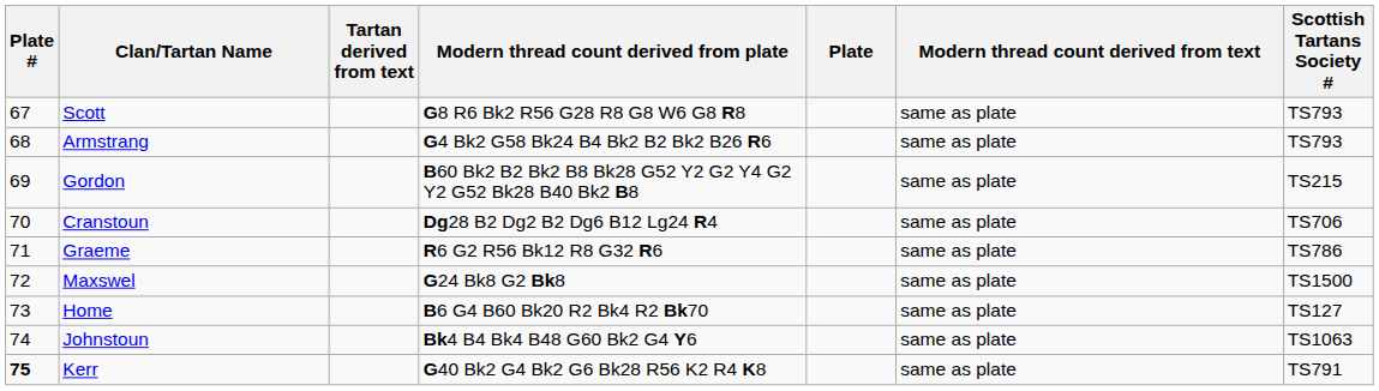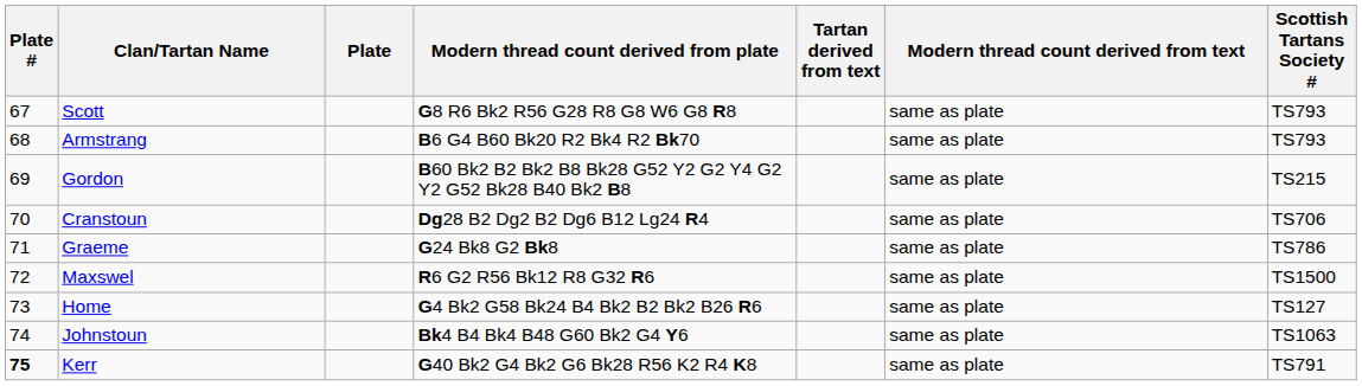columns swapped: Plate <-> Tartan derived from text
Armstrang | Modern thread count derived from plate: G4 Bk2 G58 Bk24 B4 Bk2 B2 Bk2 B26 R6 -> B6 G4 B60 Bk20 R2 Bk4 R2 Bk70
Graeme | Modern thread count derived from plate: R6 G2 R56 Bk12 R8 G32 R6 -> G24 Bk8 G2 Bk8
Maxswel | Modern thread count derived from plate: G24 Bk8 G2 Bk8 -> R6 G2 R56 Bk12 R8 G32 R6
Home | Modern thread count derived from plate: B6 G4 B60 Bk20 R2 Bk4 R2 Bk70 -> G4 Bk2 G58 Bk24 B4 Bk2 B2 Bk2 B26 R6
